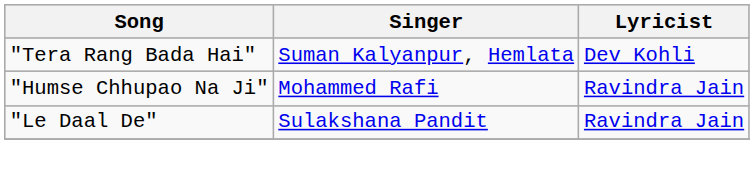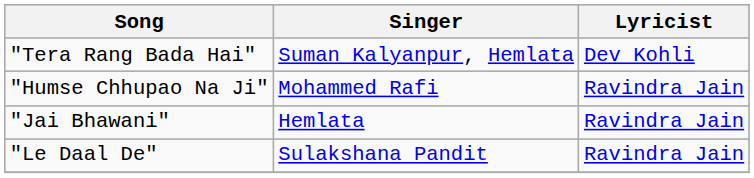+ row: "Jai Bhawani" | Hemlata | Ravindra Jain
